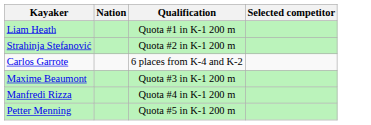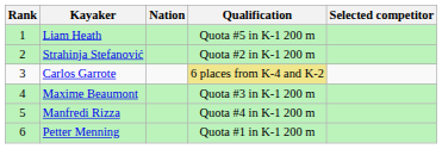+ column: Rank | 1 | 2 | 3 | 4 | 5 | 6
Liam Heath | Qualification: Quota #1 in K-1 200 m -> Quota #5 in K-1 200 m
Carlos Garrote | Qualification: no background -> khaki background
Petter Menning | Qualification: Quota #5 in K-1 200 m -> Quota #1 in K-1 200 m
